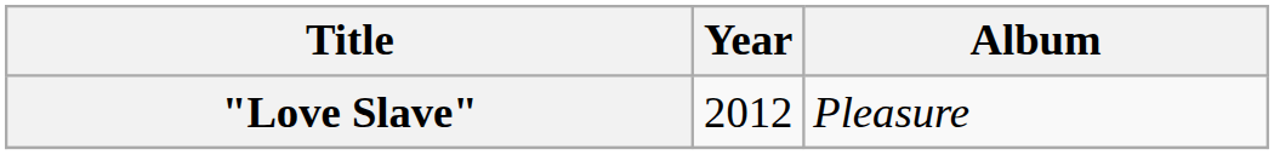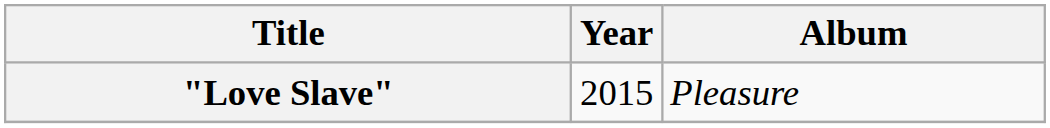"Love Slave" | Year: 2012 -> 2015
